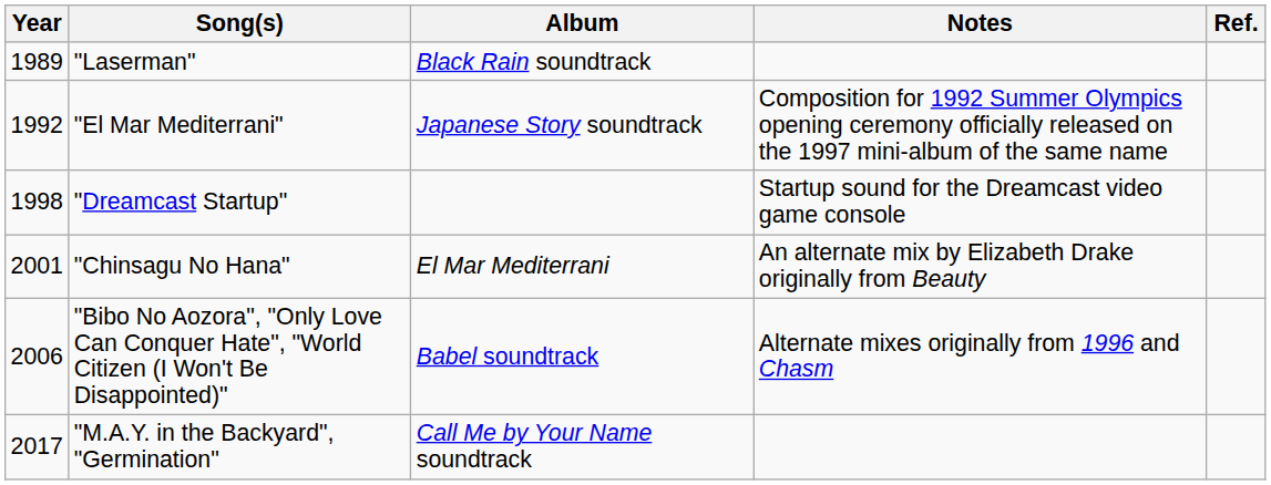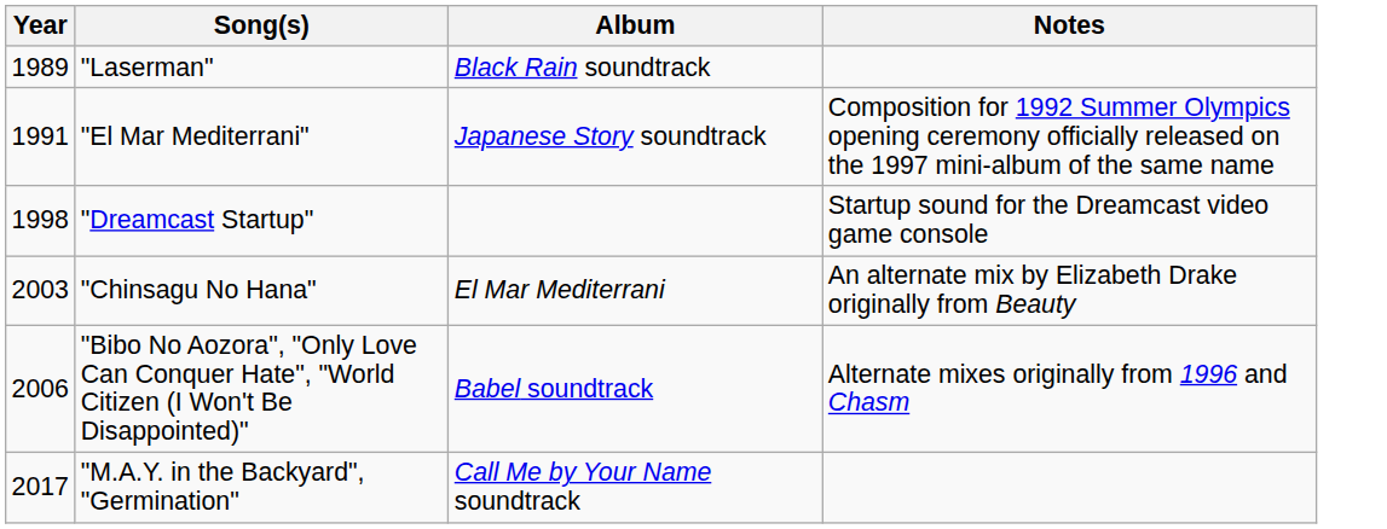- column: Ref.
"El Mar Mediterrani" | Year: 1992 -> 1991
"Chinsagu No Hana" | Year: 2001 -> 2003
